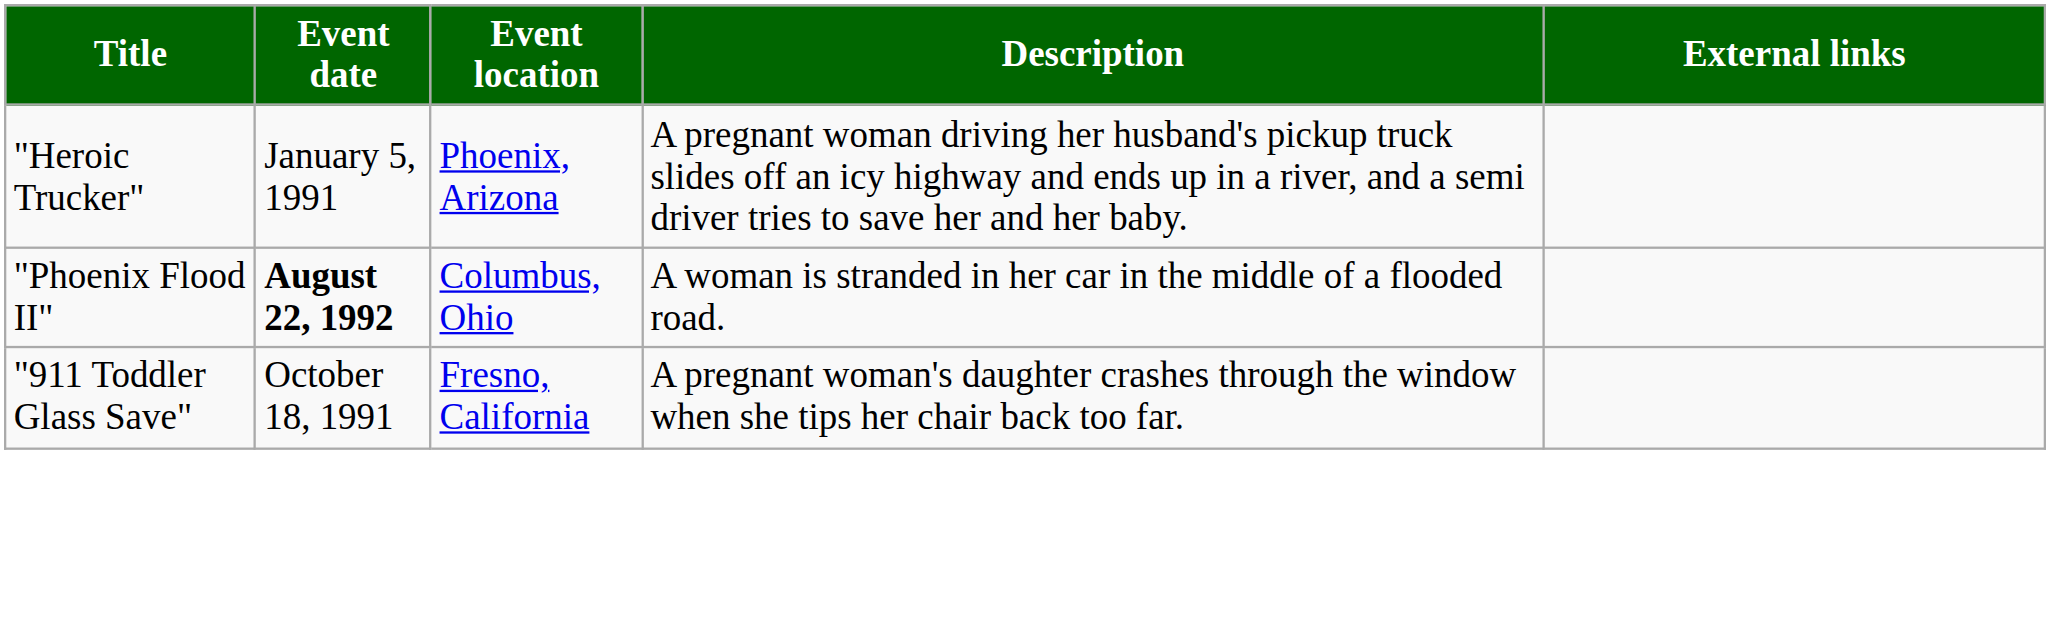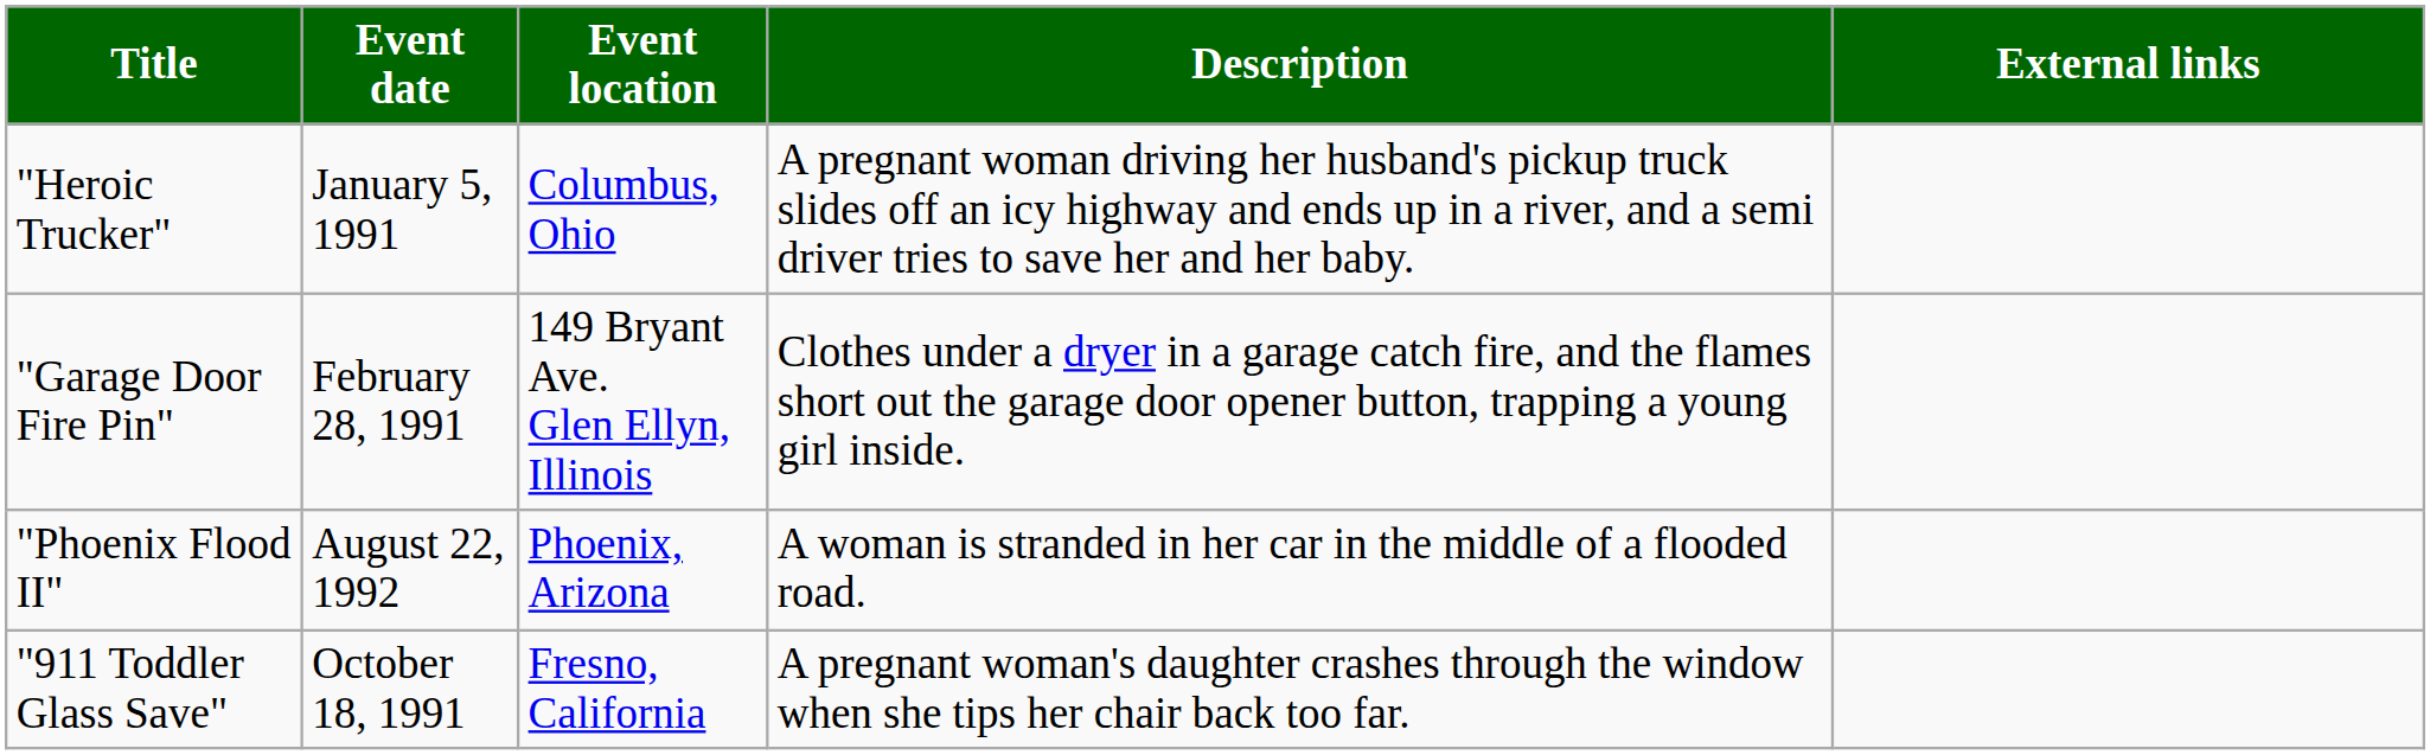"Heroic Trucker" | Event location: Phoenix, Arizona -> Columbus, Ohio
+ row: "Garage Door Fire Pin" | February 28, 1991 | 149 Bryant Ave. Glen Ellyn, Illinois | Clothes under a dryer in a garage catch fire, and the flames short out the garage door opener button, trapping a young girl inside.
"Phoenix Flood II" | Event date: bold -> normal
"Phoenix Flood II" | Event location: Columbus, Ohio -> Phoenix, Arizona
